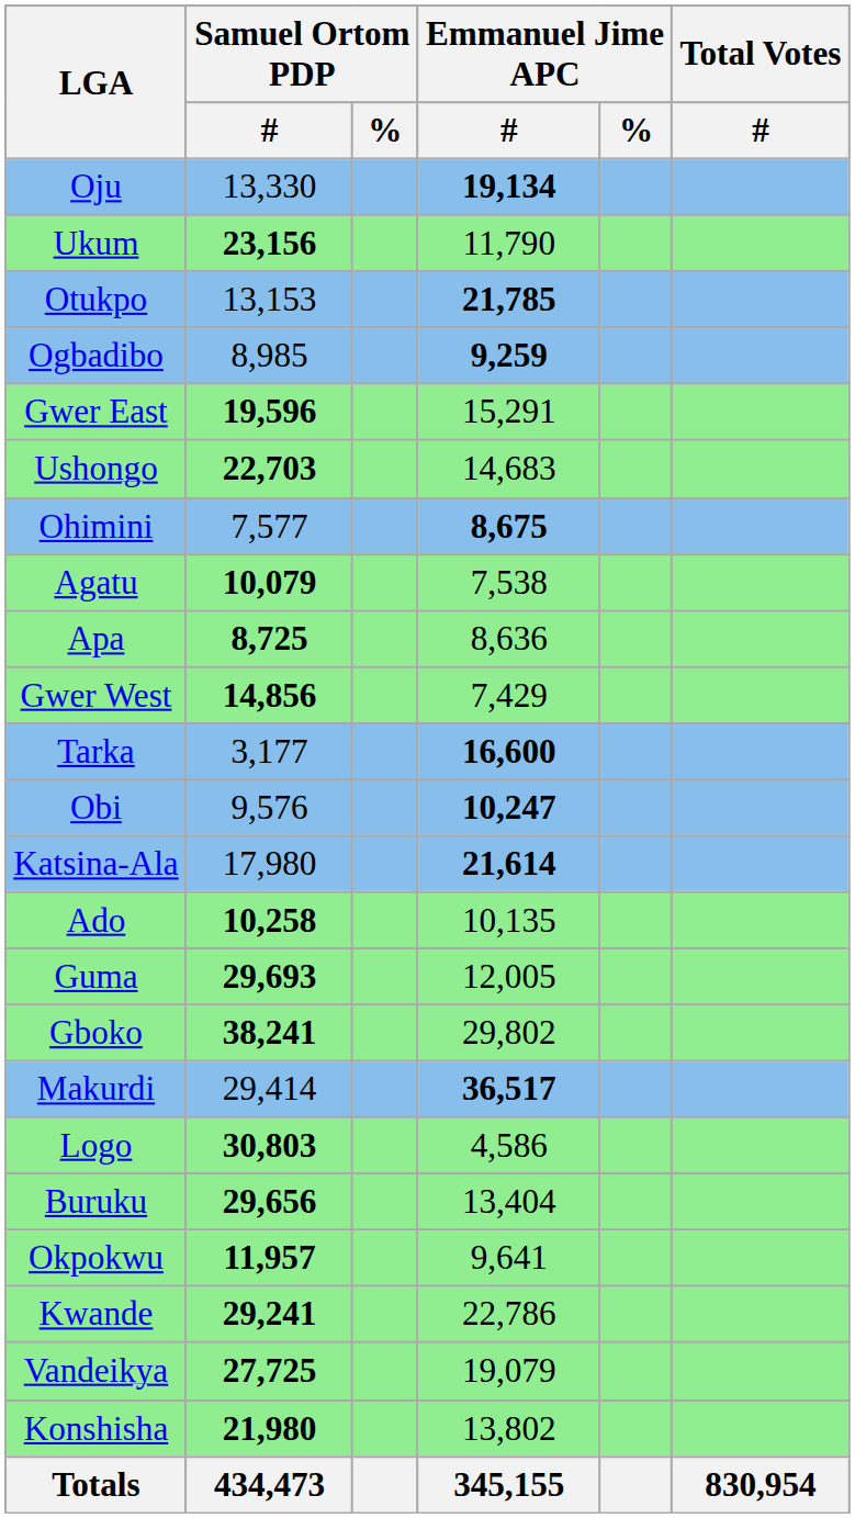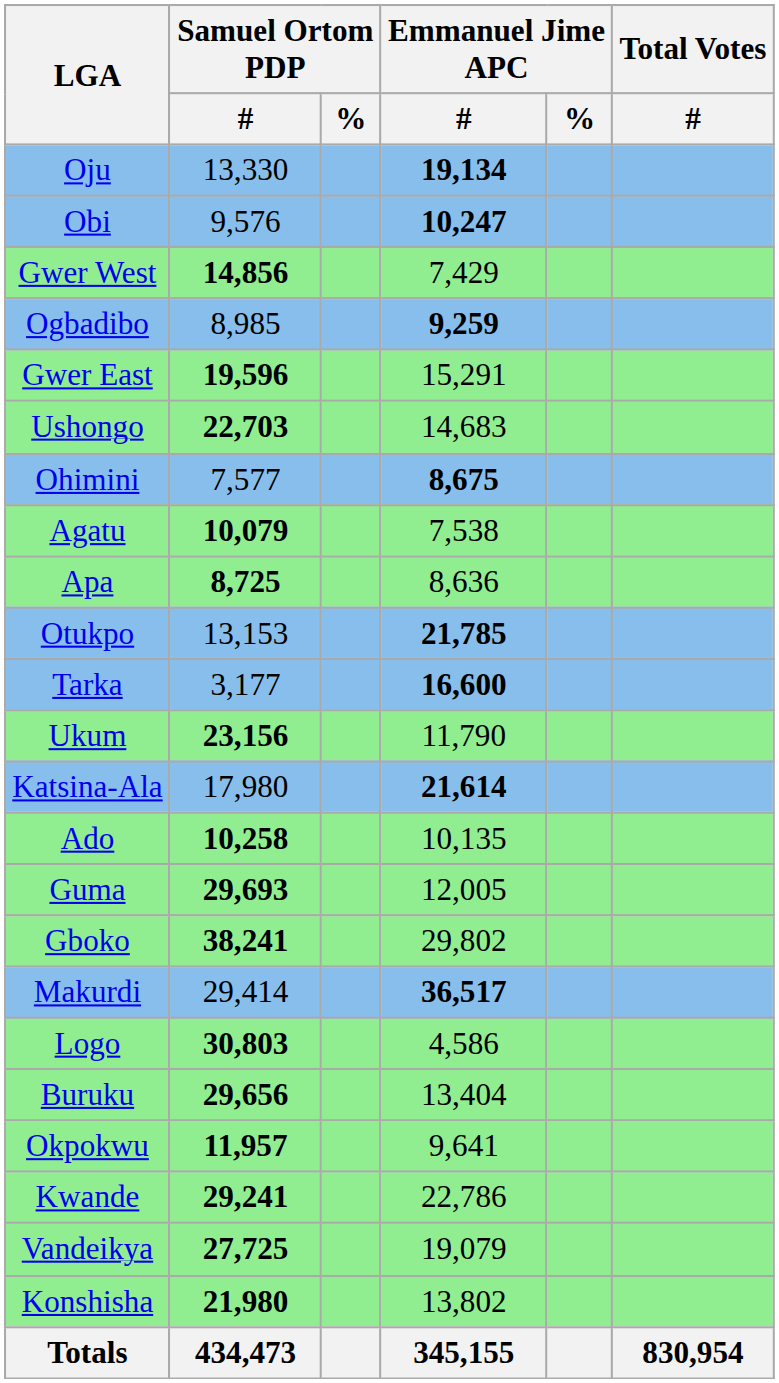rows swapped: Obi <-> Ukum
rows swapped: Gwer West <-> Otukpo
